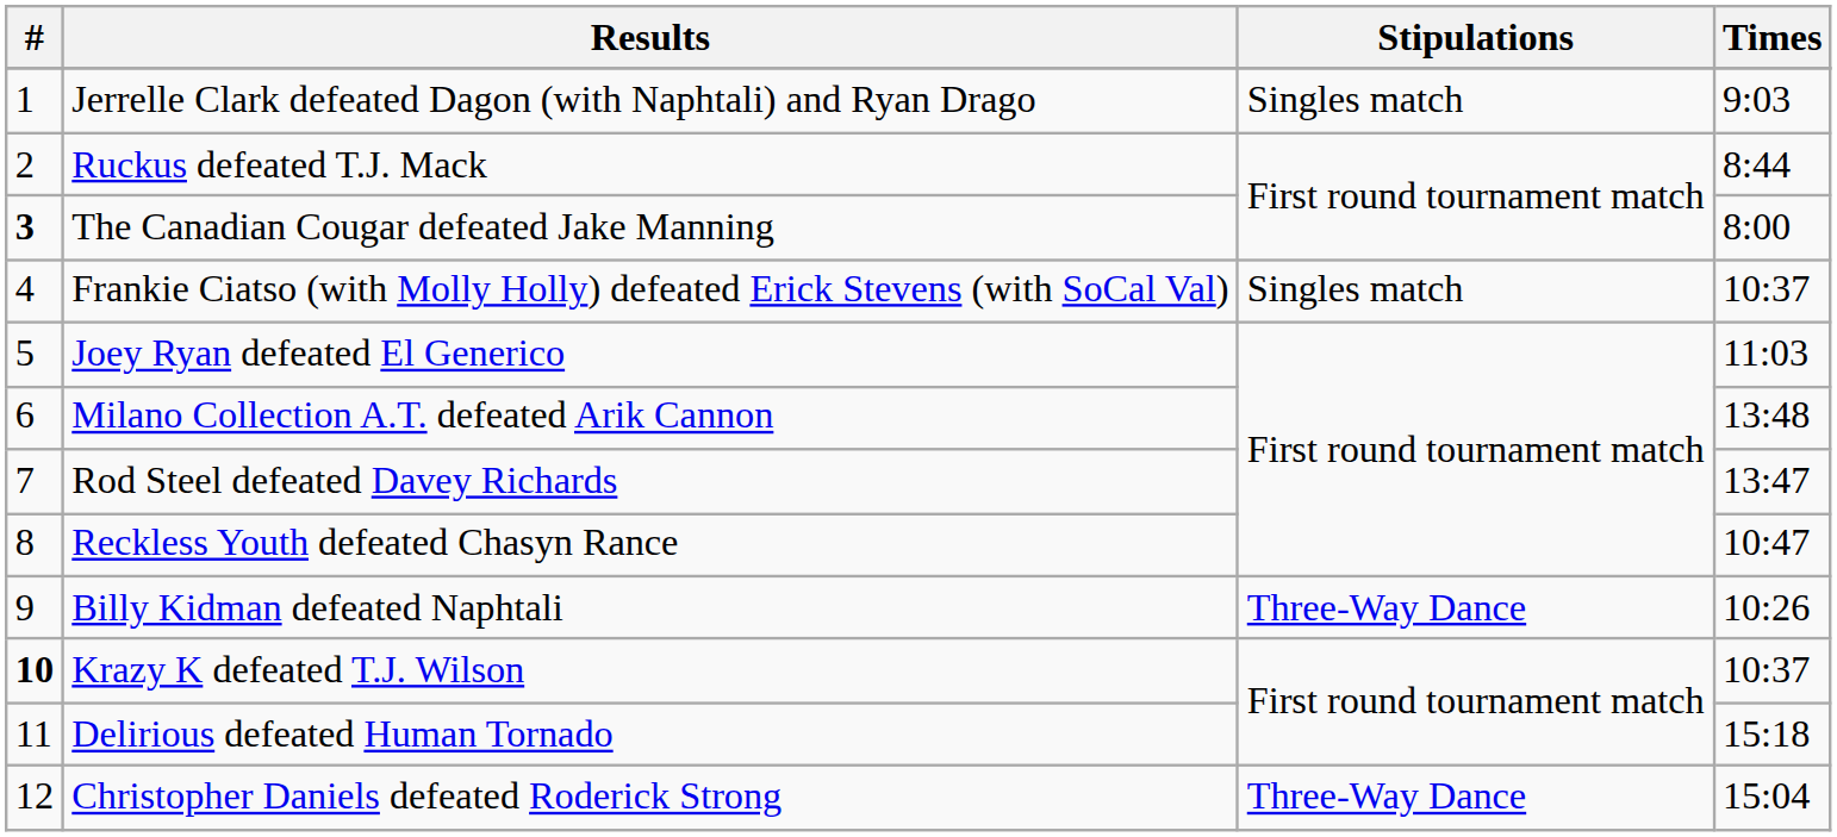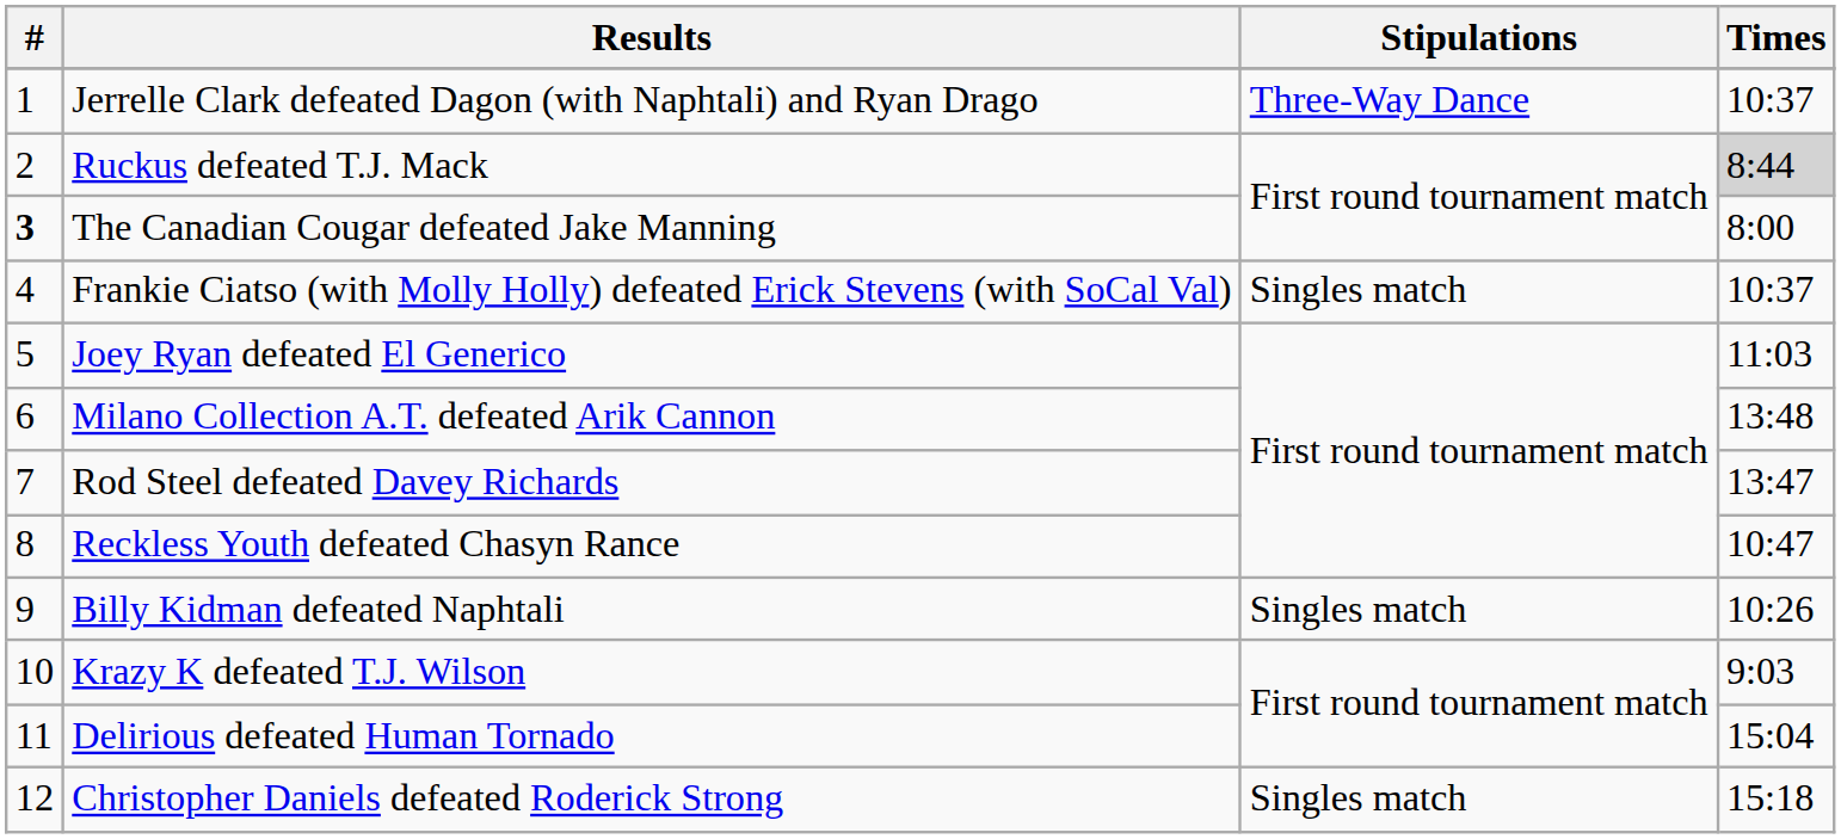Jerrelle Clark defeated Dagon (with Naphtali) and Ryan Drago | Stipulations: Singles match -> Three-Way Dance
Jerrelle Clark defeated Dagon (with Naphtali) and Ryan Drago | Times: 9:03 -> 10:37
Ruckus defeated T.J. Mack | Times: no background -> lightgrey background
Billy Kidman defeated Naphtali | Stipulations: Three-Way Dance -> Singles match
Krazy K defeated T.J. Wilson | #: bold -> normal
Krazy K defeated T.J. Wilson | Times: 10:37 -> 9:03
Delirious defeated Human Tornado | Times: 15:18 -> 15:04
Christopher Daniels defeated Roderick Strong | Stipulations: Three-Way Dance -> Singles match
Christopher Daniels defeated Roderick Strong | Times: 15:04 -> 15:18
